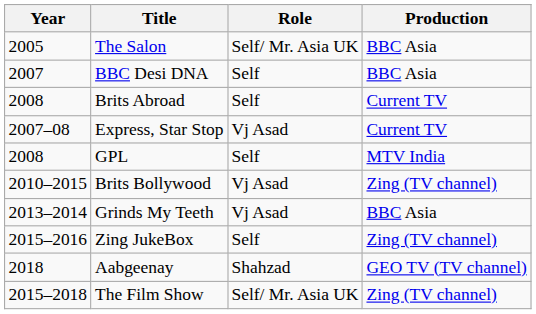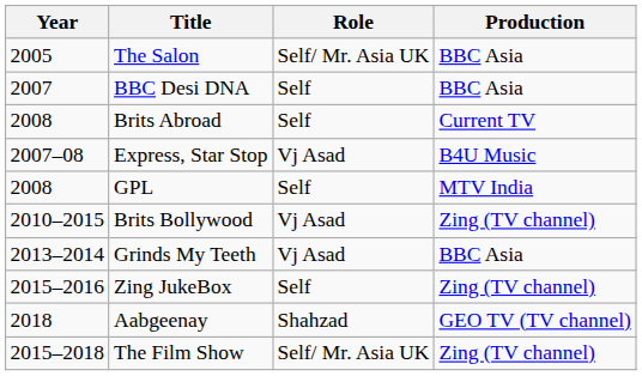Express, Star Stop | Production: Current TV -> B4U Music
